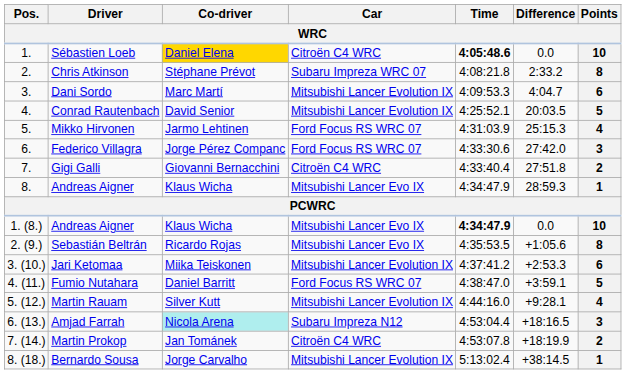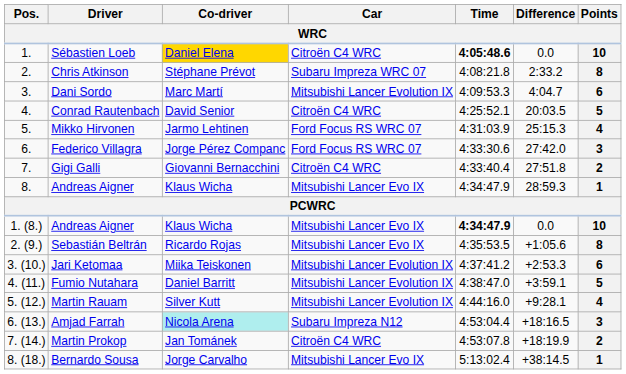Conrad Rautenbach | Car: Mitsubishi Lancer Evolution IX -> Citroën C4 WRC
Fumio Nutahara | Car: Ford Focus RS WRC 07 -> Mitsubishi Lancer Evolution IX
Bernardo Sousa | Car: Mitsubishi Lancer Evolution IX -> Mitsubishi Lancer Evo IX
